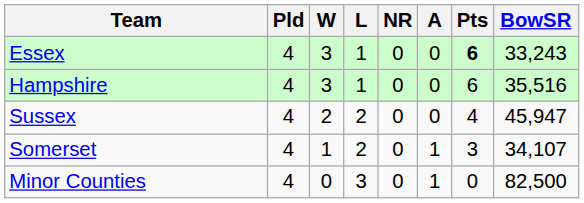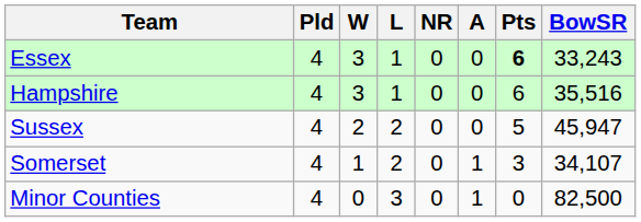Sussex | Pts: 4 -> 5
